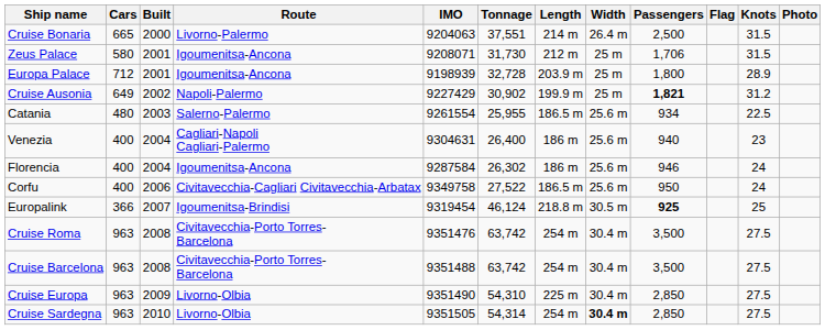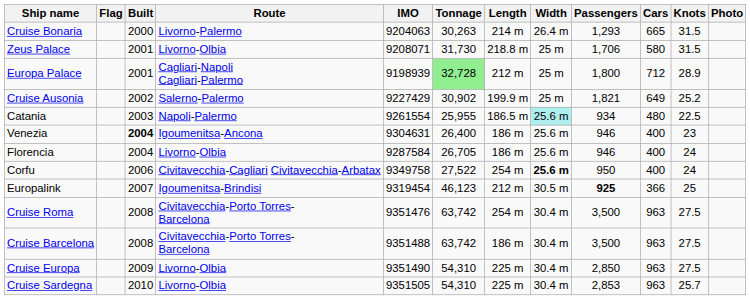columns swapped: Flag <-> Cars
Cruise Bonaria | Tonnage: 37,551 -> 30,263
Cruise Bonaria | Passengers: 2,500 -> 1,293
Zeus Palace | Route: Igoumenitsa-Ancona -> Livorno-Olbia
Zeus Palace | Length: 212 m -> 218.8 m
Europa Palace | Route: Igoumenitsa-Ancona -> Cagliari-Napoli Cagliari-Palermo
Europa Palace | Tonnage: no background -> lightgreen background
Europa Palace | Length: 203.9 m -> 212 m
Cruise Ausonia | Route: Napoli-Palermo -> Salerno-Palermo
Cruise Ausonia | Passengers: bold -> normal
Cruise Ausonia | Knots: 31.2 -> 25.2
Catania | Route: Salerno-Palermo -> Napoli-Palermo
Catania | Width: no background -> paleturquoise background
Venezia | Built: normal -> bold
Venezia | Route: Cagliari-Napoli Cagliari-Palermo -> Igoumenitsa-Ancona
Venezia | Passengers: 940 -> 946
Florencia | Route: Igoumenitsa-Ancona -> Livorno-Olbia
Florencia | Tonnage: 26,302 -> 26,705
Corfu | Length: 186.5 m -> 254 m
Corfu | Width: normal -> bold
Europalink | Tonnage: 46,124 -> 46,123
Europalink | Length: 218.8 m -> 212 m
Cruise Barcelona | Length: 254 m -> 186 m
Cruise Sardegna | Tonnage: 54,314 -> 54,310
Cruise Sardegna | Length: 254 m -> 225 m
Cruise Sardegna | Width: bold -> normal
Cruise Sardegna | Passengers: 2,850 -> 2,853
Cruise Sardegna | Knots: 27.5 -> 25.7
